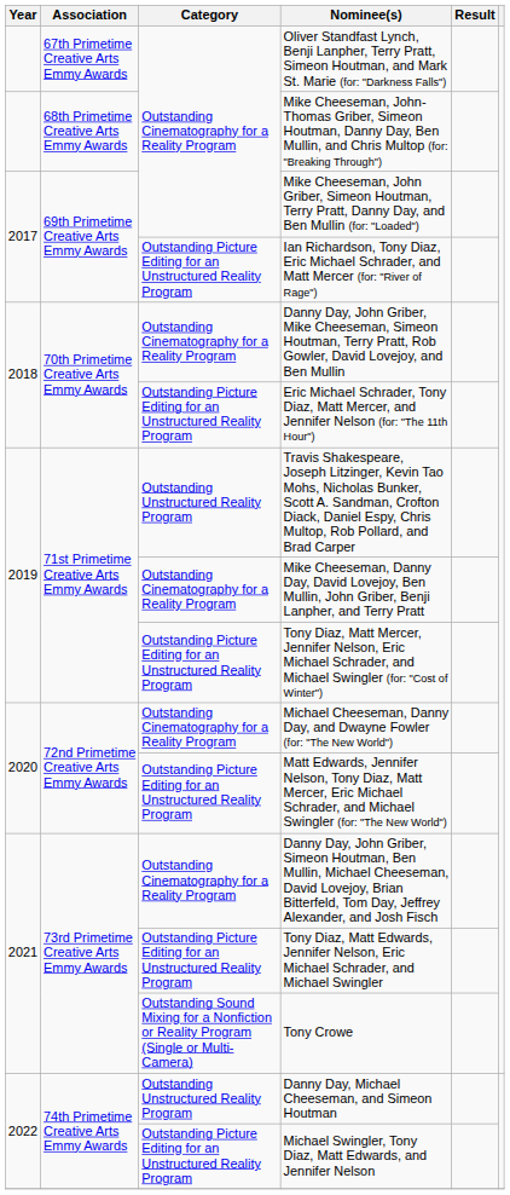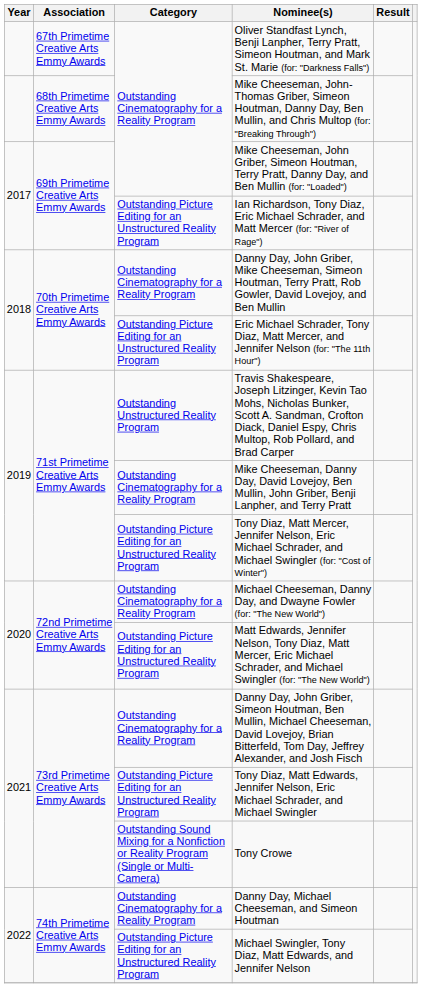Danny Day, Michael Cheeseman, and Simeon Houtman | Category: Outstanding Unstructured Reality Program -> Outstanding Cinematography for a Reality Program
